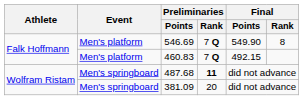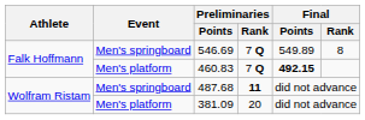546.69 | Event: Men's platform -> Men's springboard
546.69 | Final / Points: 549.90 -> 549.89
460.83 | Final / Points: normal -> bold
381.09 | Event: Men's springboard -> Men's platform
